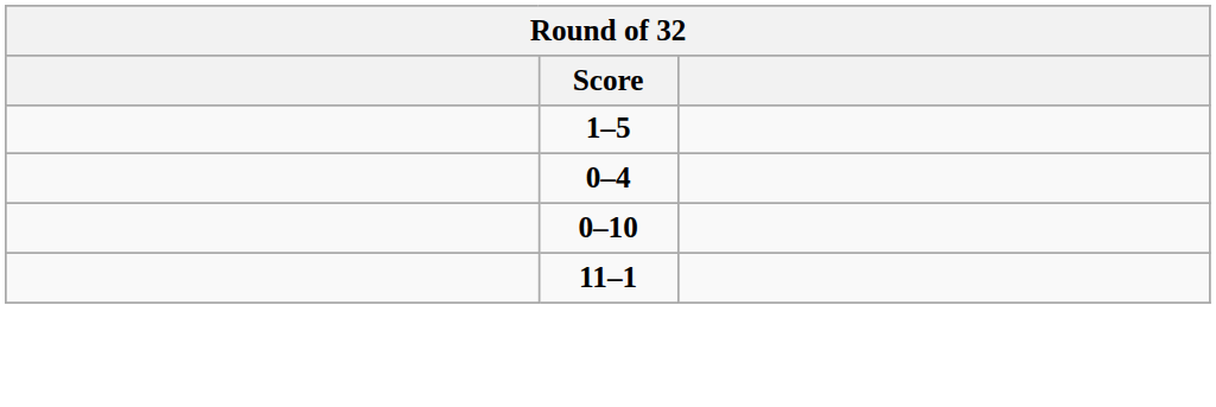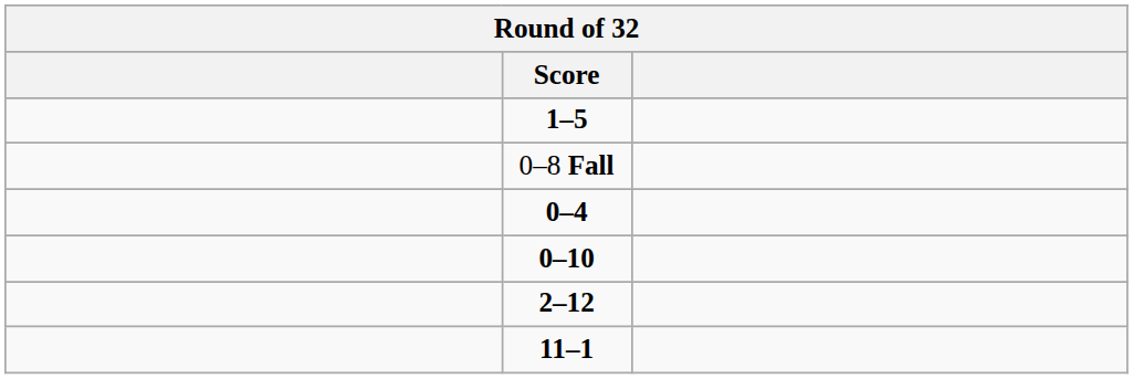+ row: 0–8 Fall
+ row: 2–12
